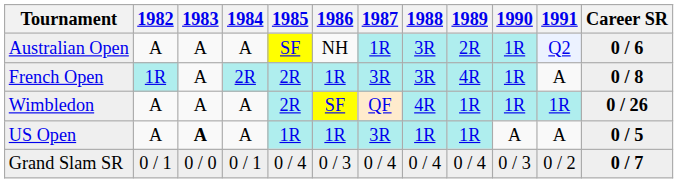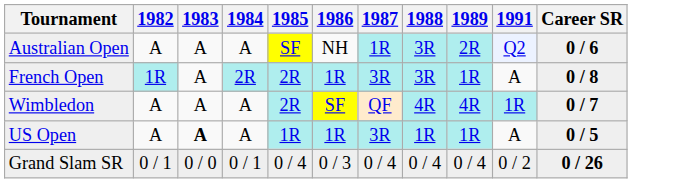- column: 1990 | 1R | 1R | 1R | A | 0 / 3
French Open | 1989: 4R -> 1R
Wimbledon | 1989: 1R -> 4R
Wimbledon | Career SR: 0 / 26 -> 0 / 7
Grand Slam SR | Career SR: 0 / 7 -> 0 / 26
